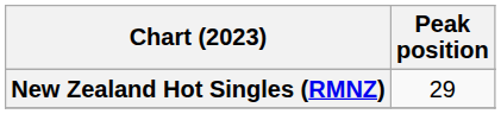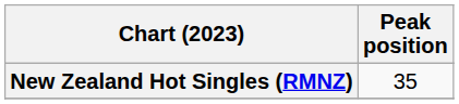New Zealand Hot Singles (RMNZ) | Peak position: 29 -> 35
